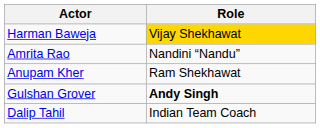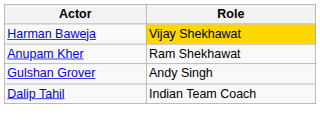- row: Amrita Rao | Nandini “Nandu”
Gulshan Grover | Role: bold -> normal
